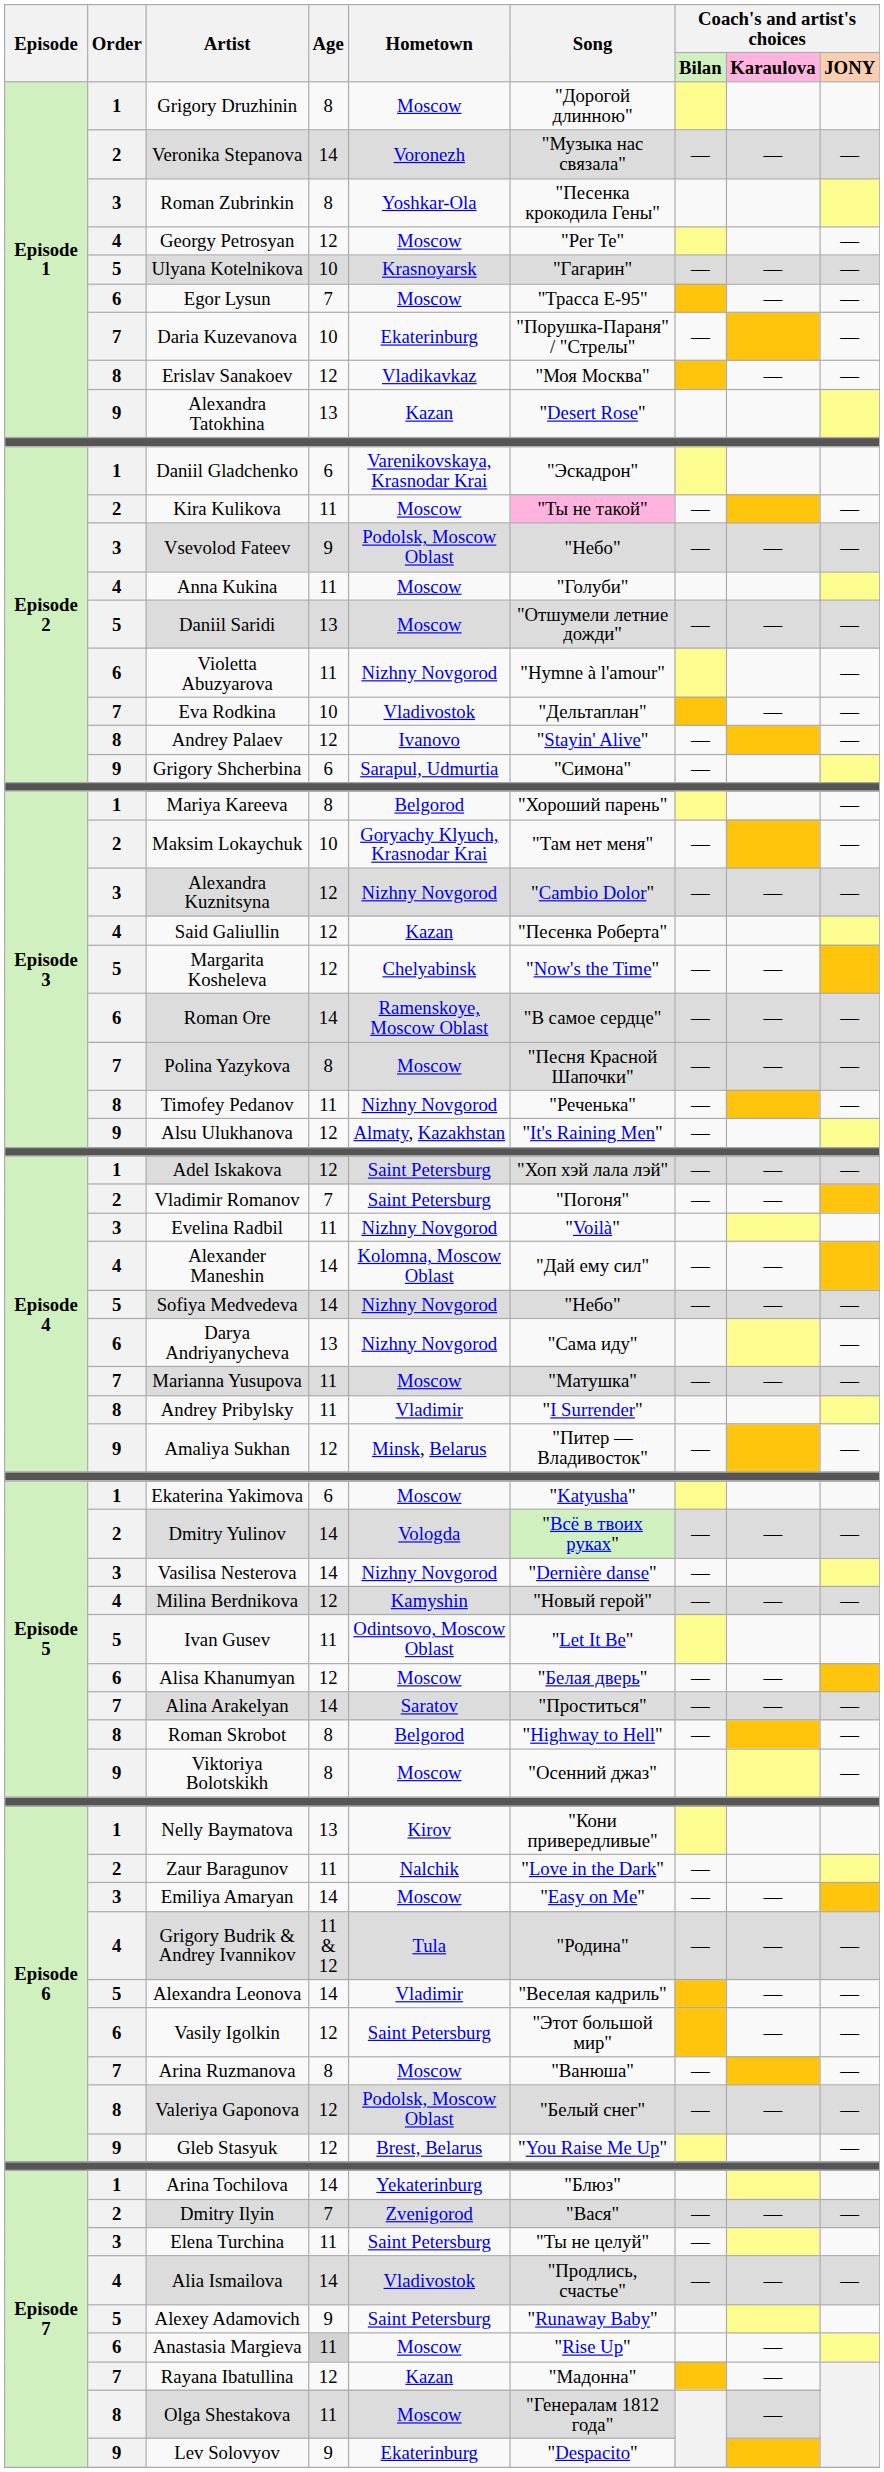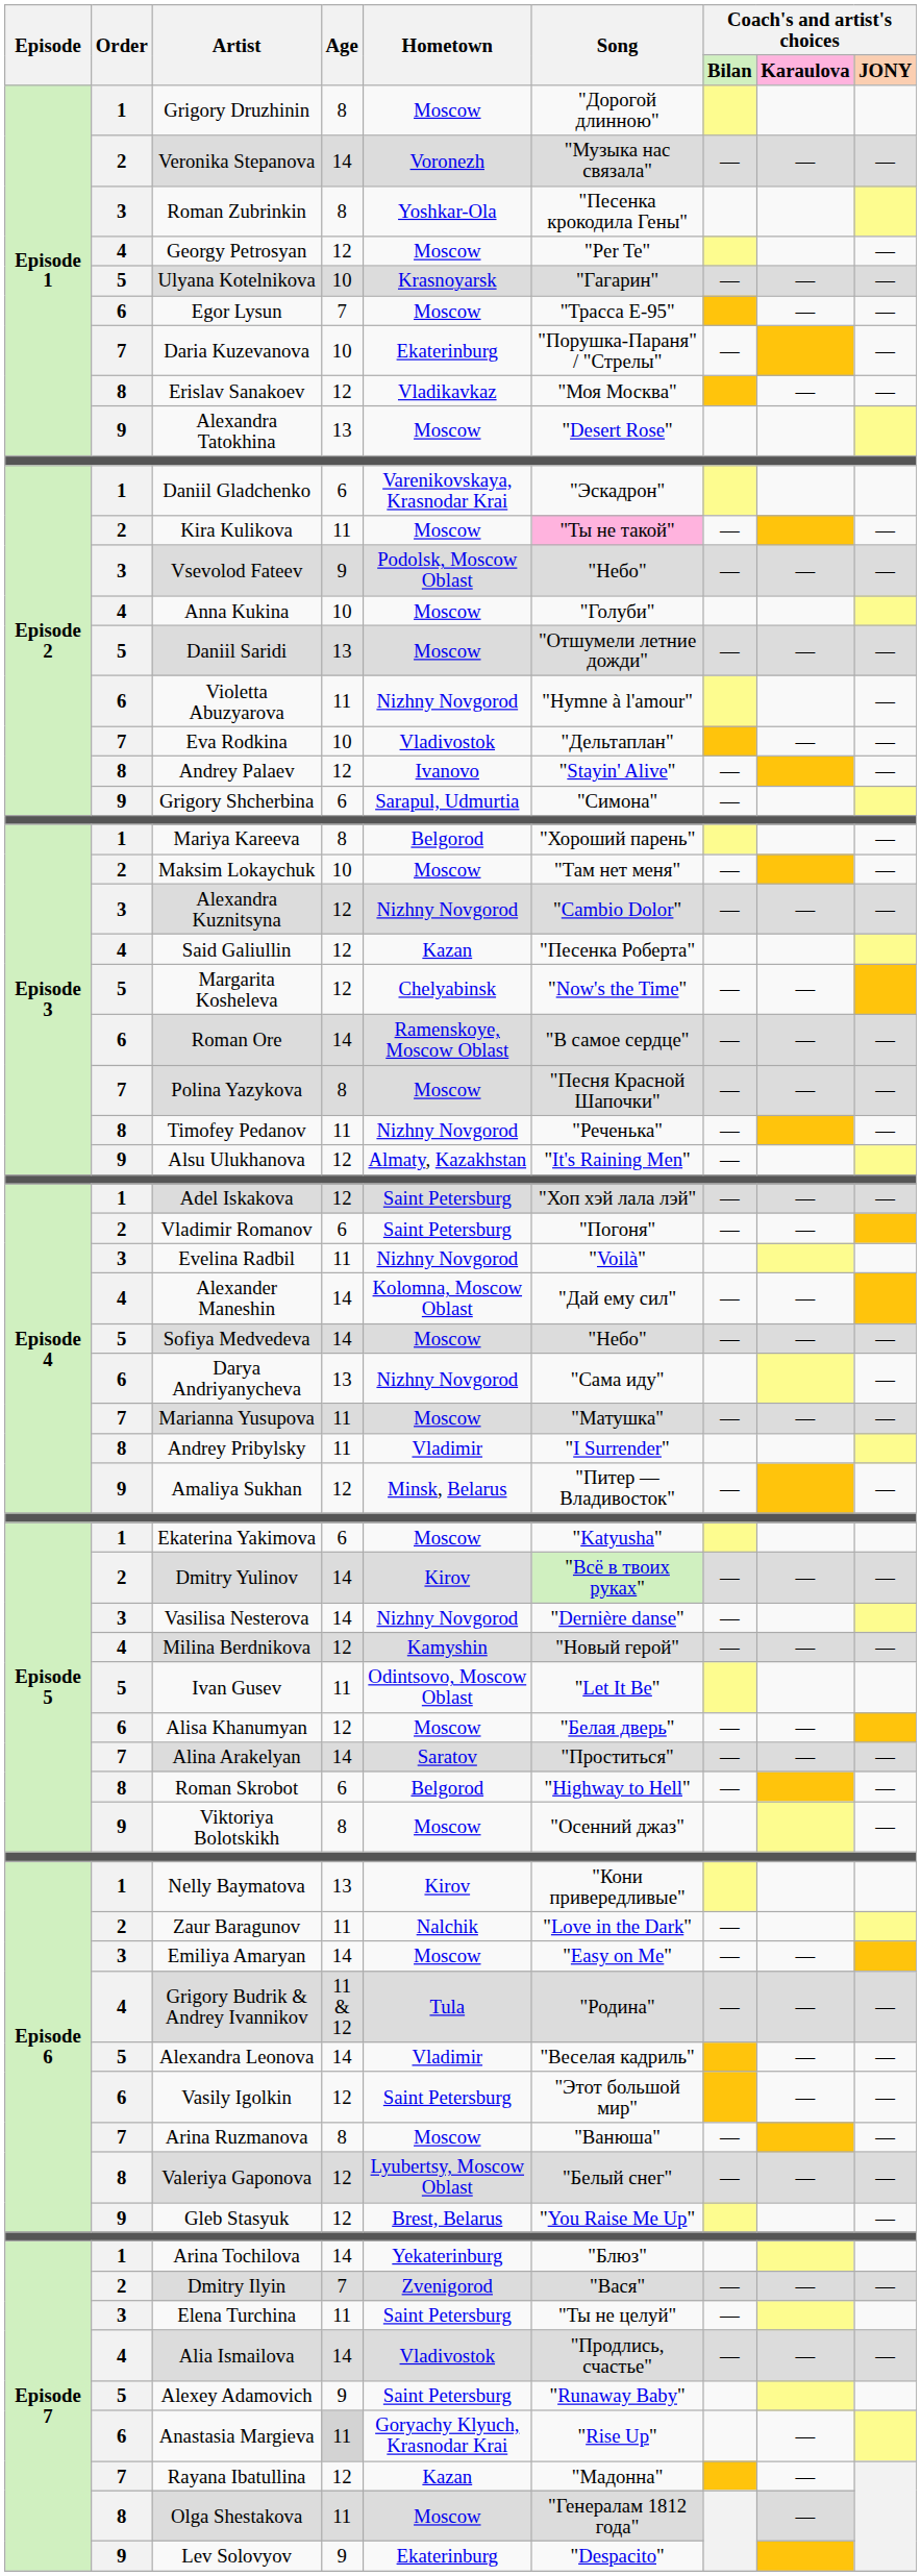Alexandra Tatokhina | Hometown: Kazan -> Moscow
Anna Kukina | Age: 11 -> 10
Maksim Lokaychuk | Hometown: Goryachy Klyuch, Krasnodar Krai -> Moscow
Vladimir Romanov | Age: 7 -> 6
Sofiya Medvedeva | Hometown: Nizhny Novgorod -> Moscow
Dmitry Yulinov | Hometown: Vologda -> Kirov
Roman Skrobot | Age: 8 -> 6
Valeriya Gaponova | Hometown: Podolsk, Moscow Oblast -> Lyubertsy, Moscow Oblast
Anastasia Margieva | Hometown: Moscow -> Goryachy Klyuch, Krasnodar Krai
